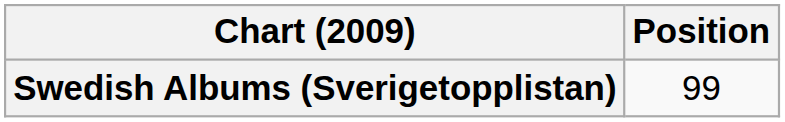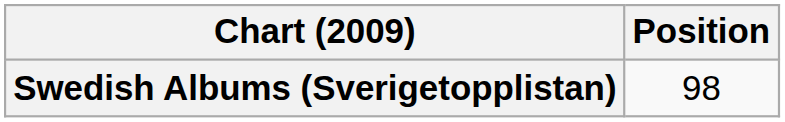Swedish Albums (Sverigetopplistan) | Position: 99 -> 98
